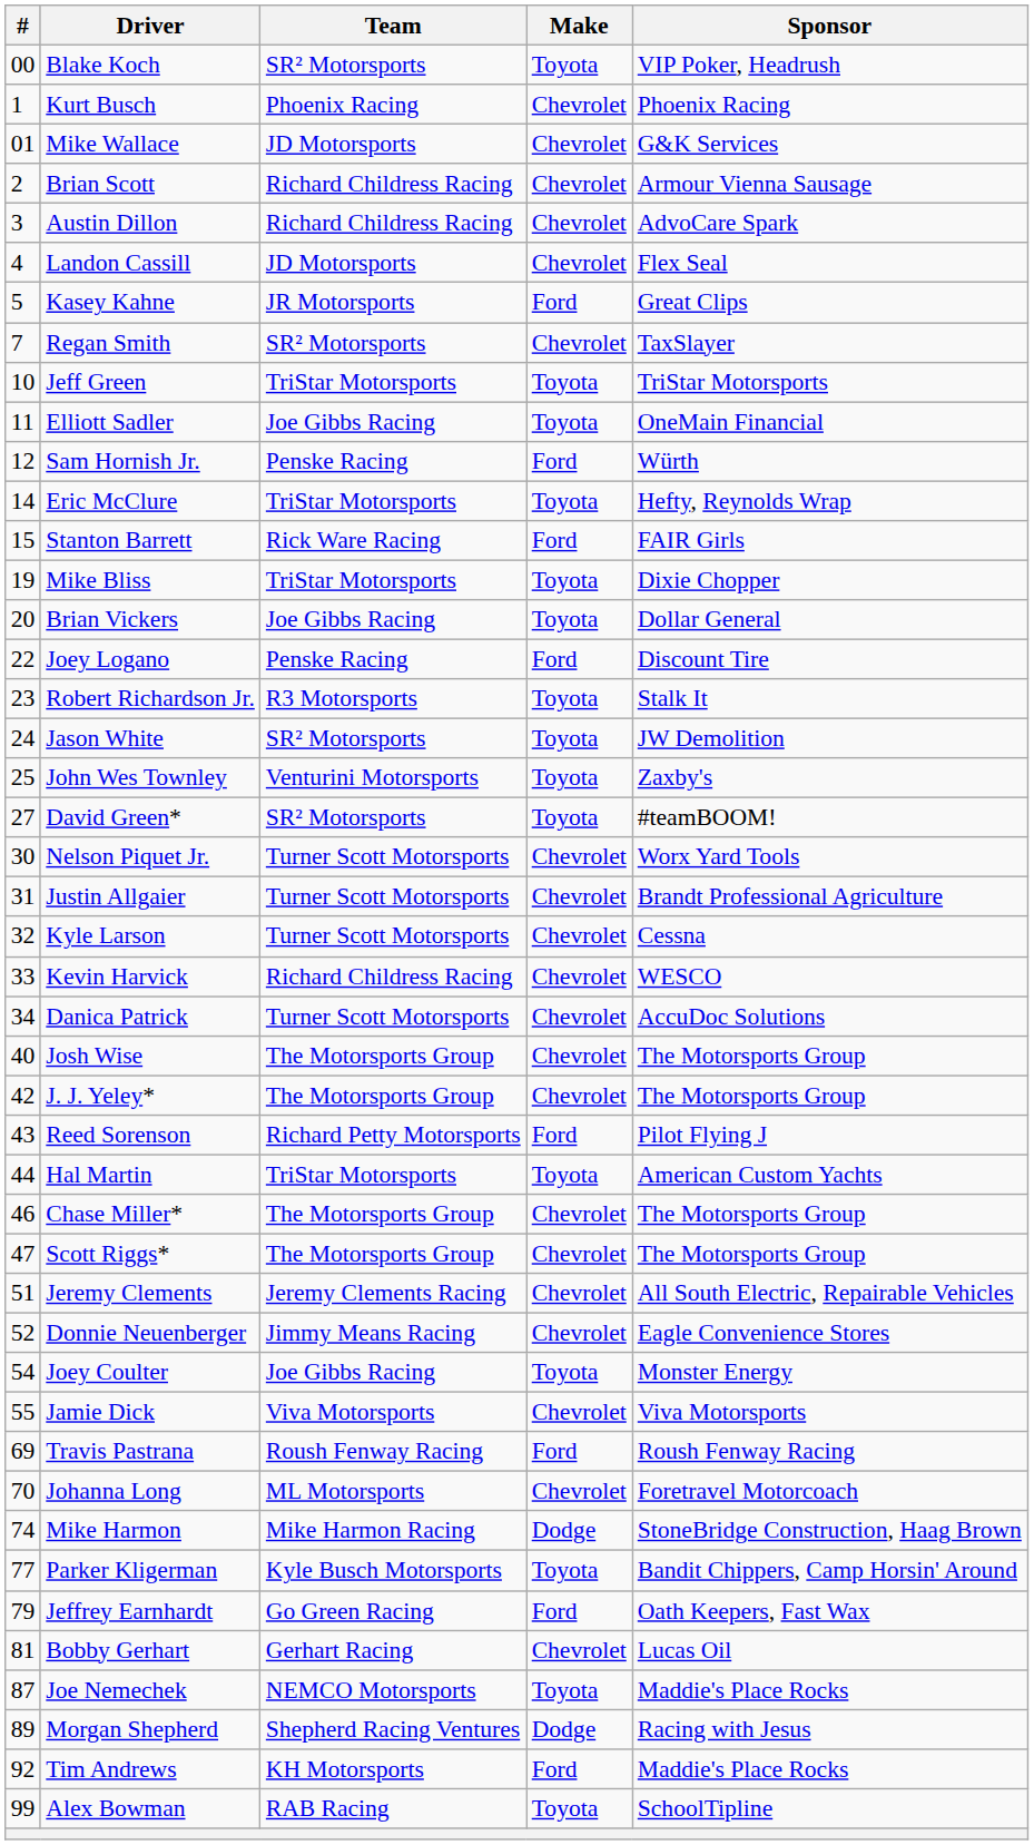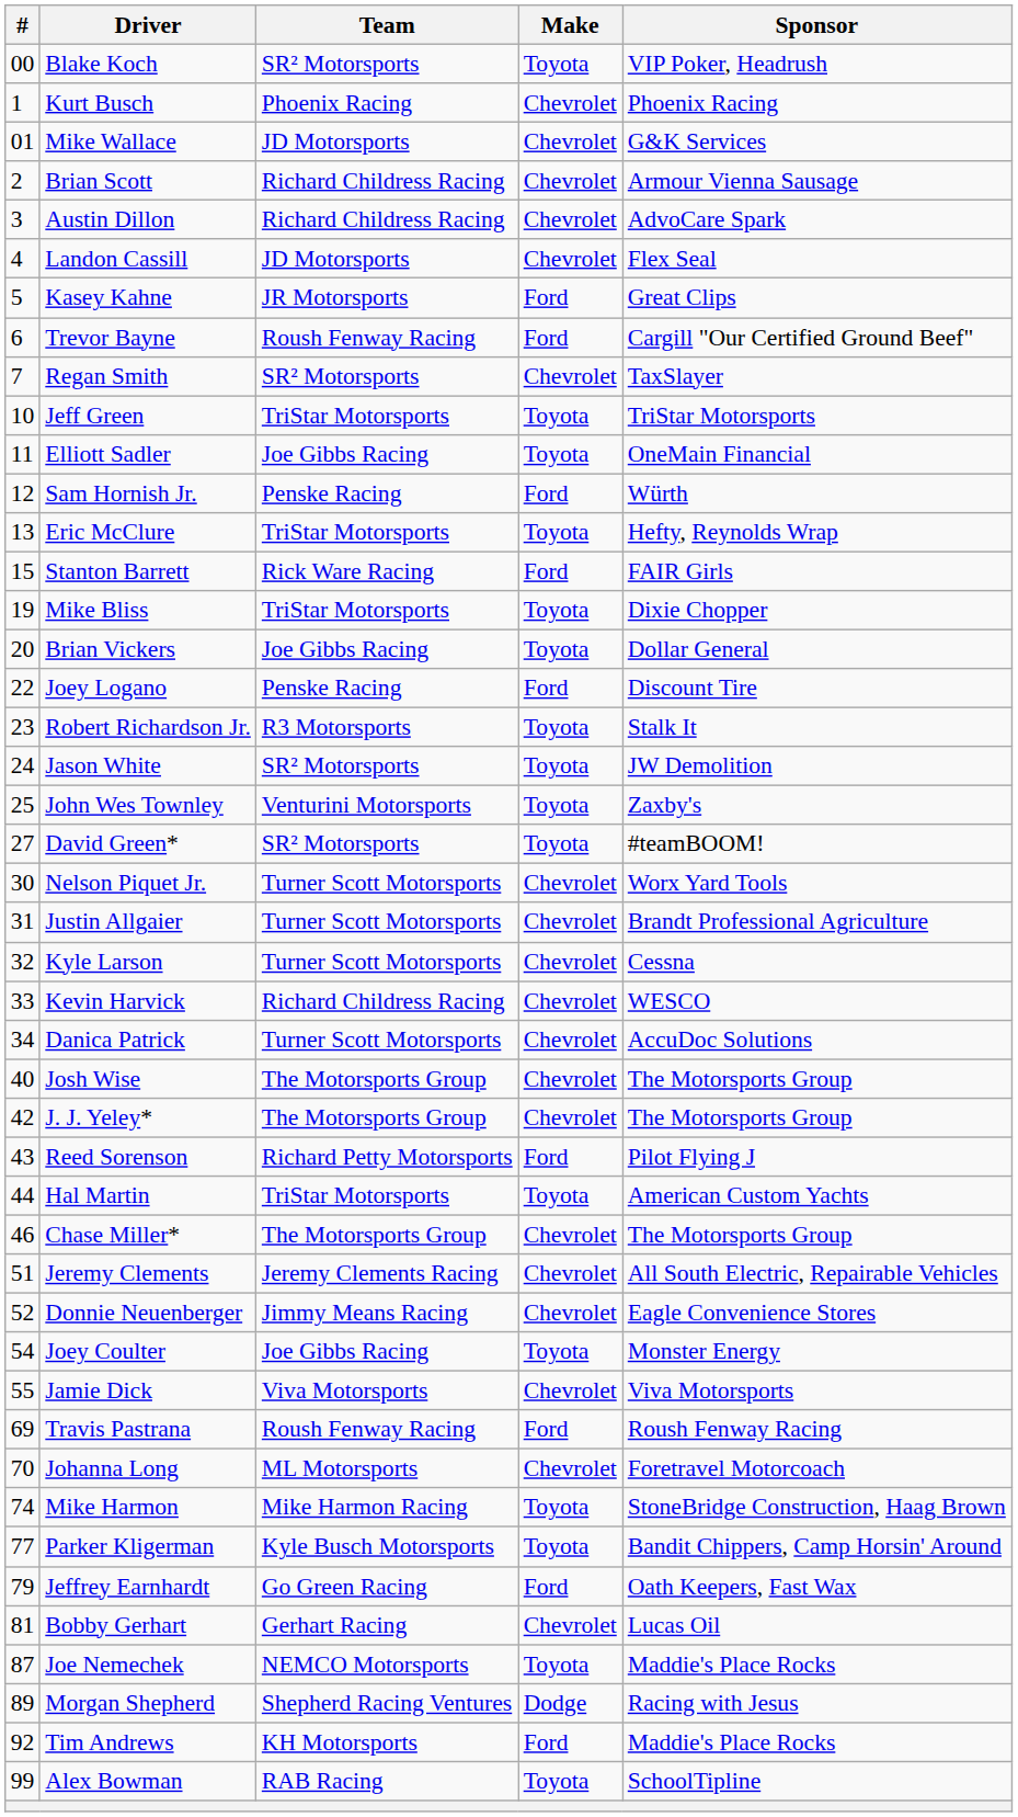+ row: 6 | Trevor Bayne | Roush Fenway Racing | Ford | Cargill "Our Certified Ground Beef"
Eric McClure | #: 14 -> 13
- row: 47 | Scott Riggs* | The Motorsports Group | Chevrolet | The Motorsports Group
Mike Harmon | Make: Dodge -> Toyota
